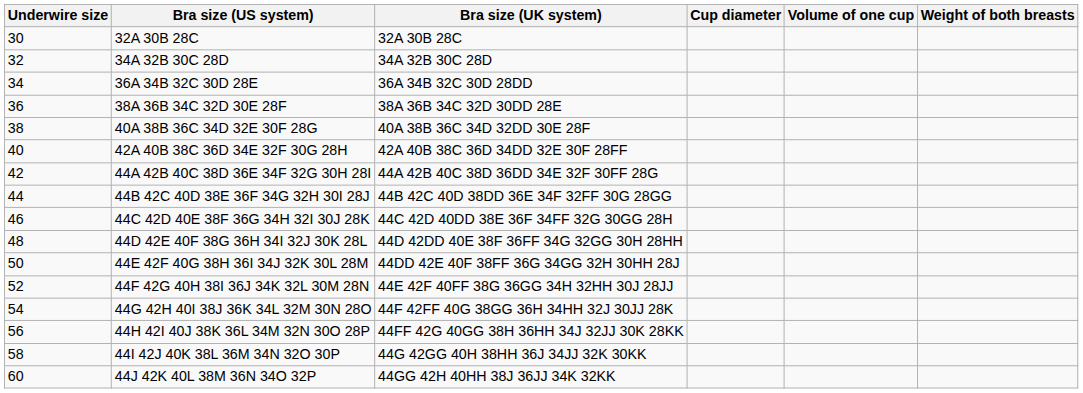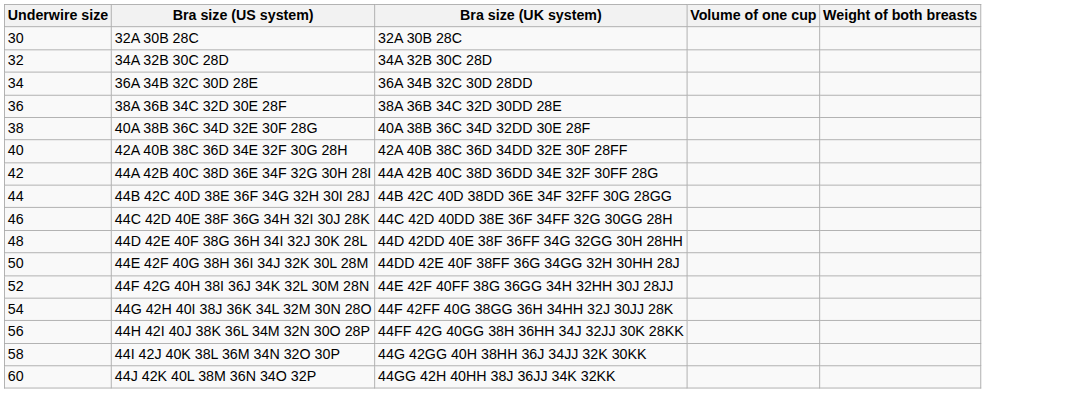- column: Cup diameter
